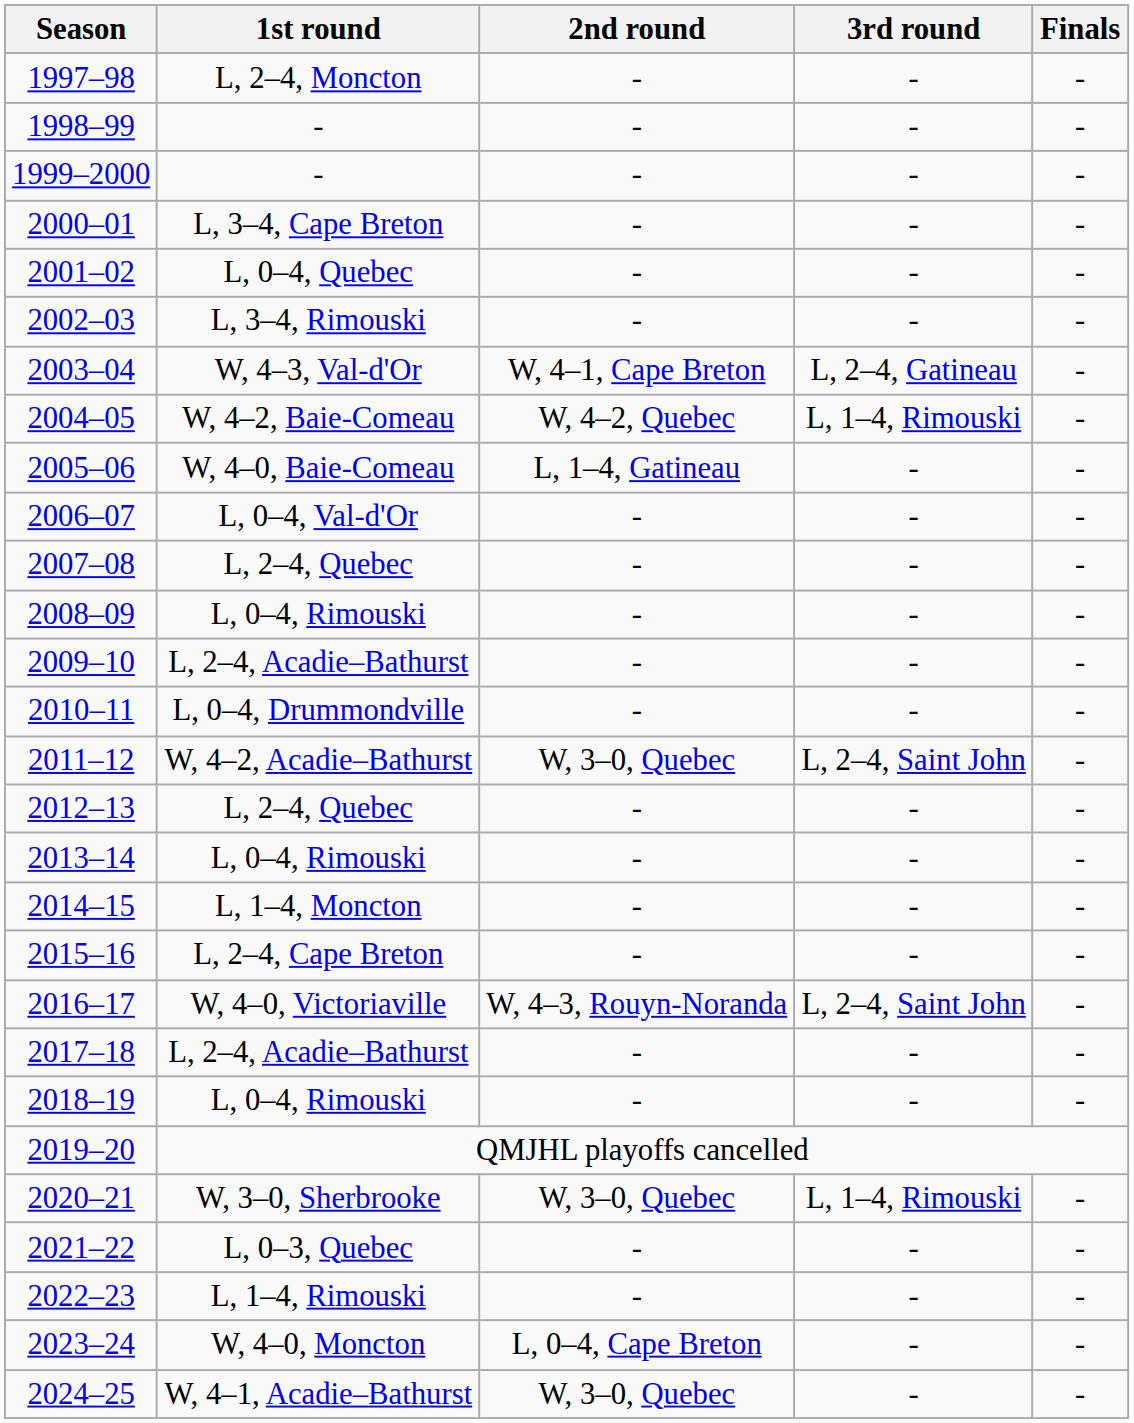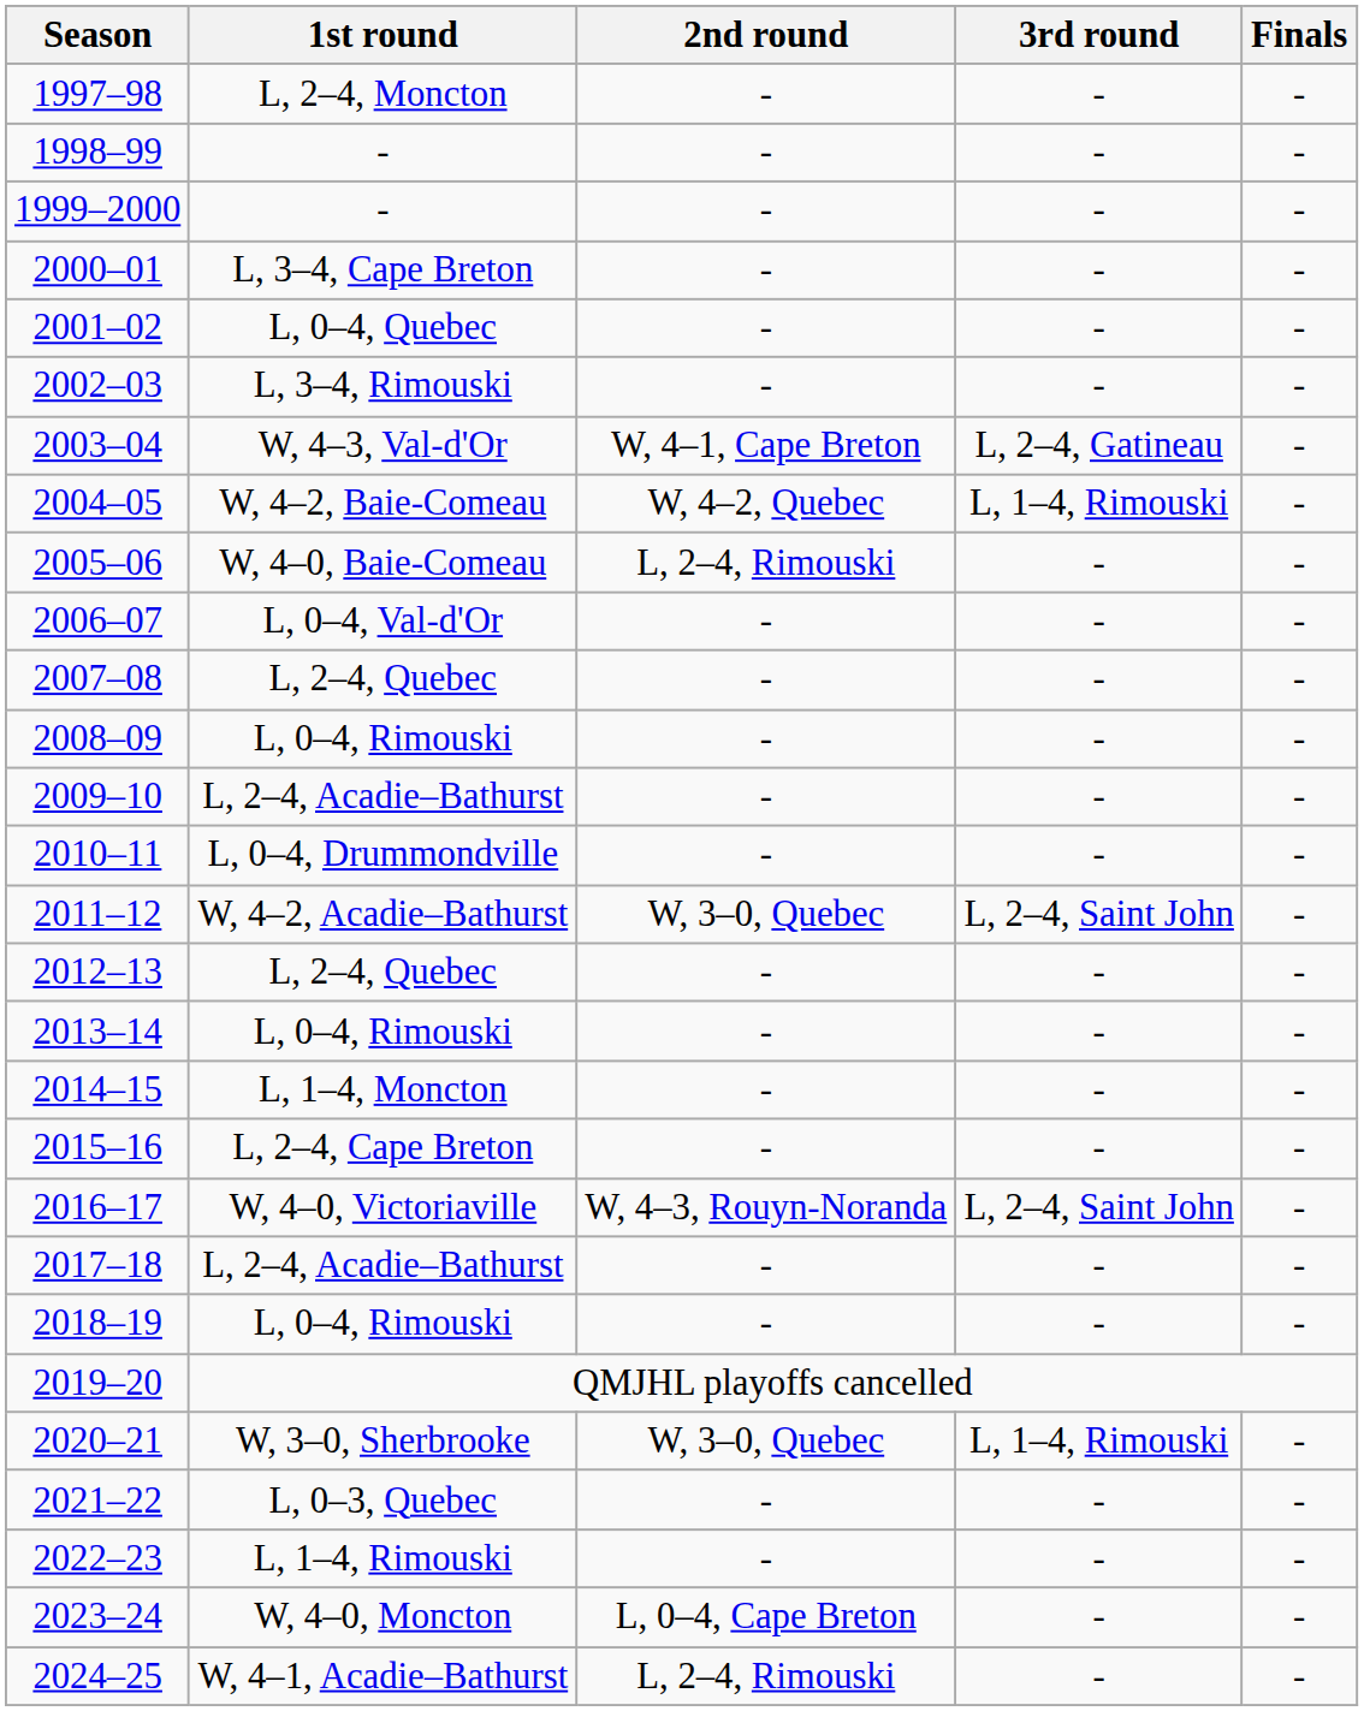2005–06 | 2nd round: L, 1–4, Gatineau -> L, 2–4, Rimouski
2024–25 | 2nd round: W, 3–0, Quebec -> L, 2–4, Rimouski
